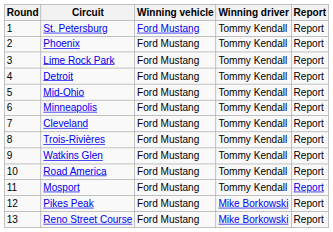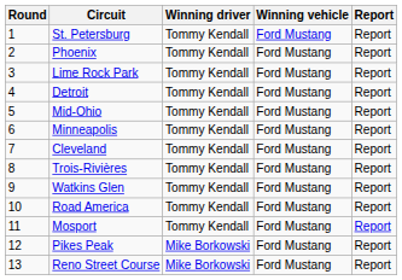columns swapped: Winning driver <-> Winning vehicle
